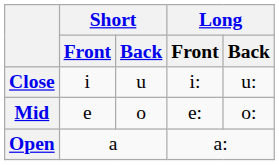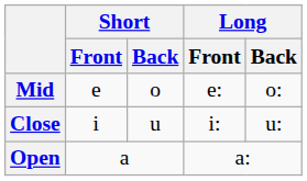rows swapped: Close <-> Mid
